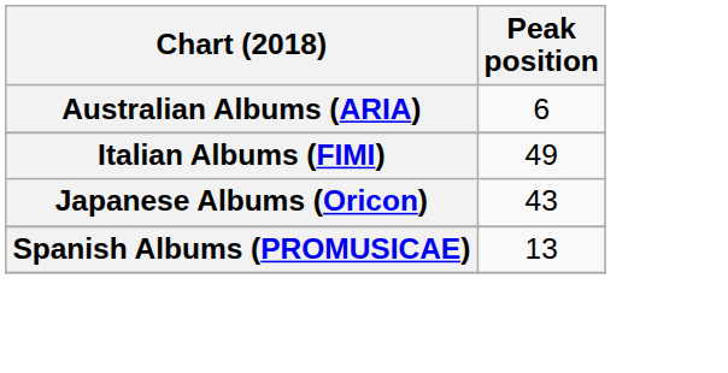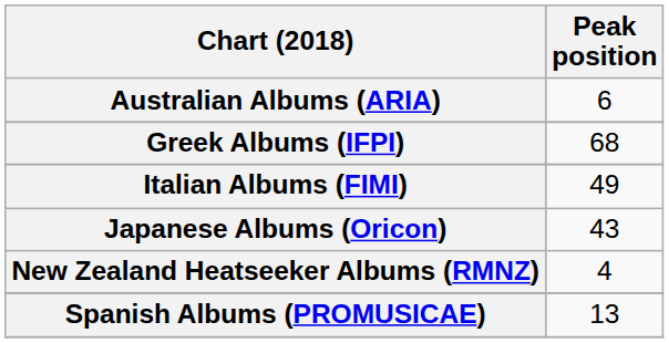+ row: Greek Albums (IFPI) | 68
+ row: New Zealand Heatseeker Albums (RMNZ) | 4
